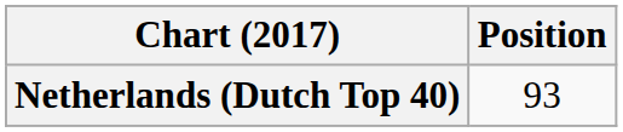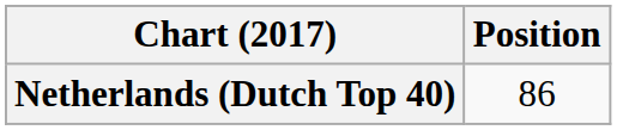Netherlands (Dutch Top 40) | Position: 93 -> 86
